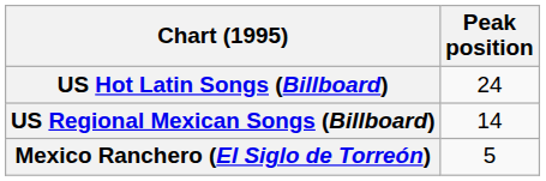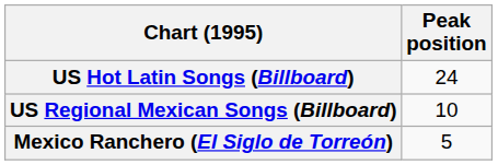US Regional Mexican Songs (Billboard) | Peak position: 14 -> 10
